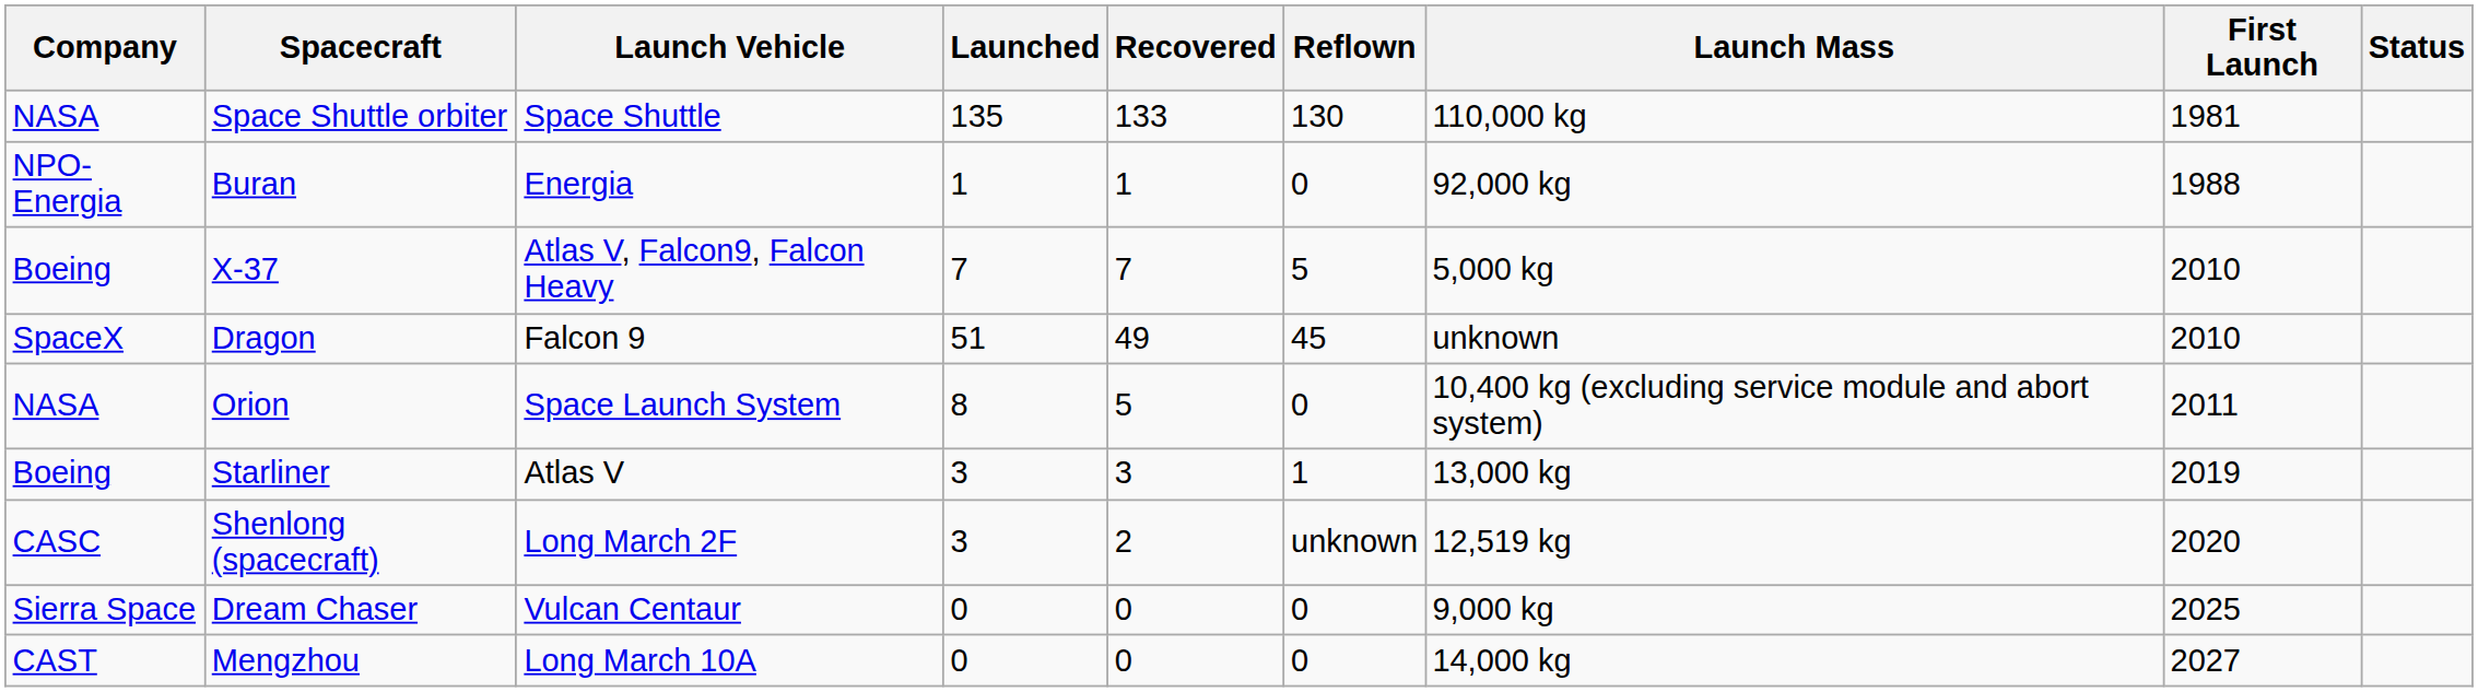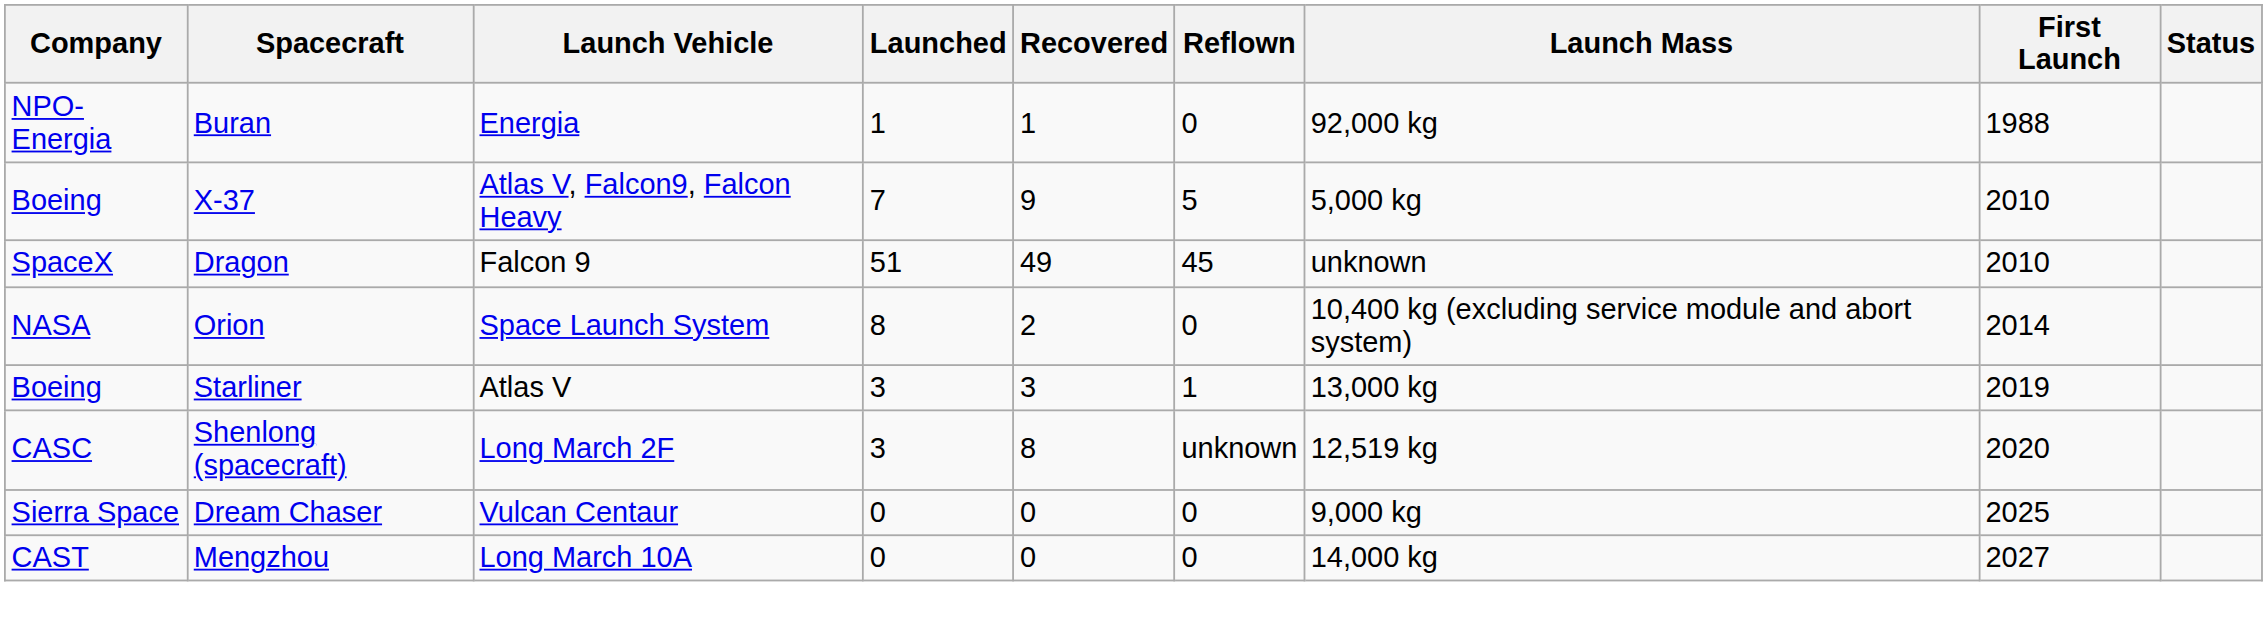- row: NASA | Space Shuttle orbiter | Space Shuttle | 135 | 133 | 130 | 110,000 kg | 1981
X-37 | Recovered: 7 -> 9
Orion | Recovered: 5 -> 2
Orion | First Launch: 2011 -> 2014
Shenlong (spacecraft) | Recovered: 2 -> 8
